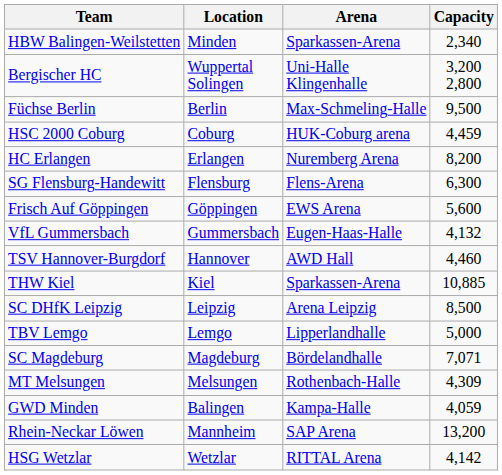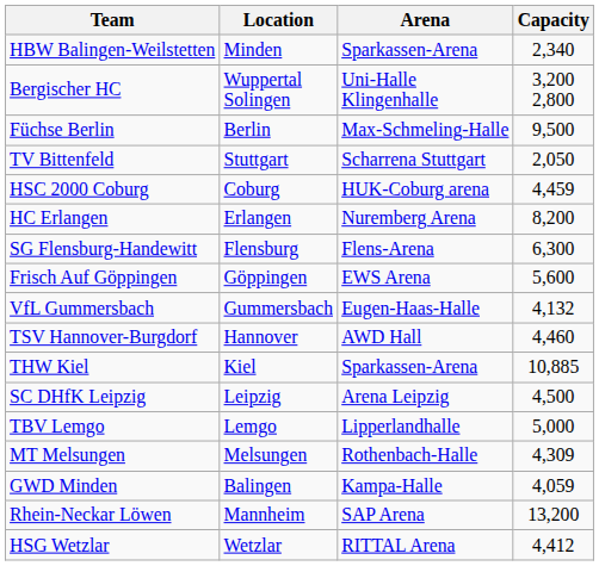+ row: TV Bittenfeld | Stuttgart | Scharrena Stuttgart | 2,050
SC DHfK Leipzig | Capacity: 8,500 -> 4,500
- row: SC Magdeburg | Magdeburg | Bördelandhalle | 7,071
HSG Wetzlar | Capacity: 4,142 -> 4,412
